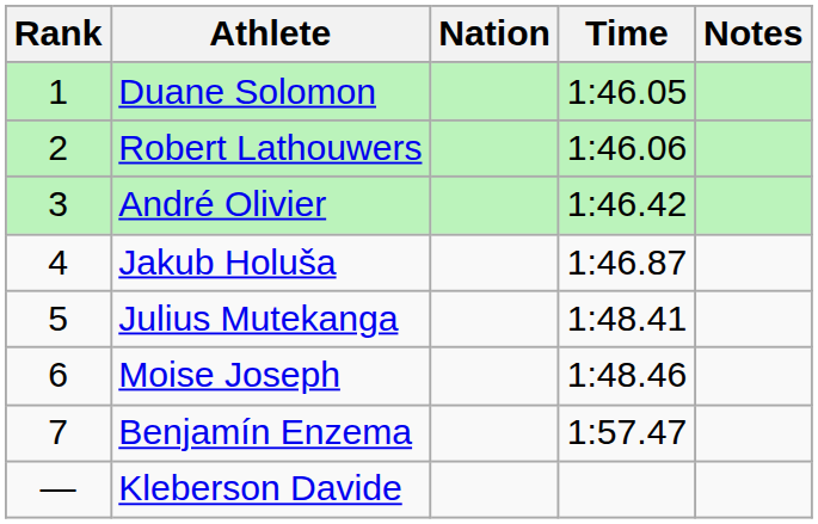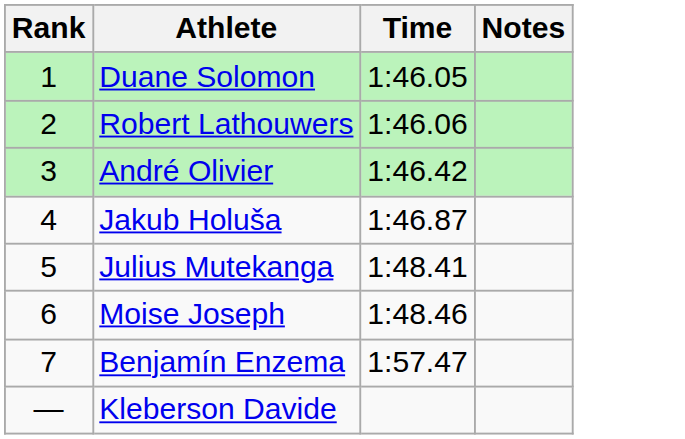- column: Nation
